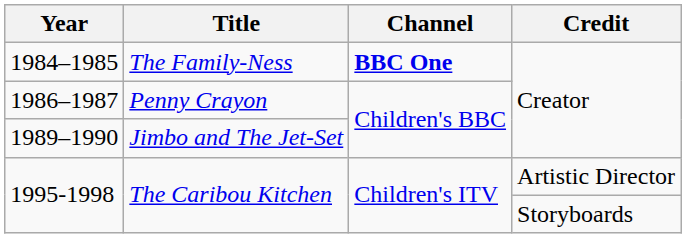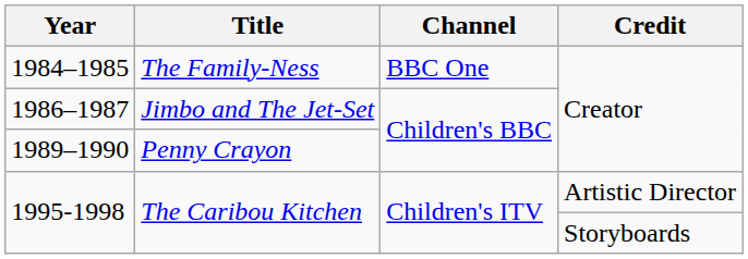1984–1985 | Channel: bold -> normal
1986–1987 | Title: Penny Crayon -> Jimbo and The Jet-Set
1989–1990 | Title: Jimbo and The Jet-Set -> Penny Crayon
